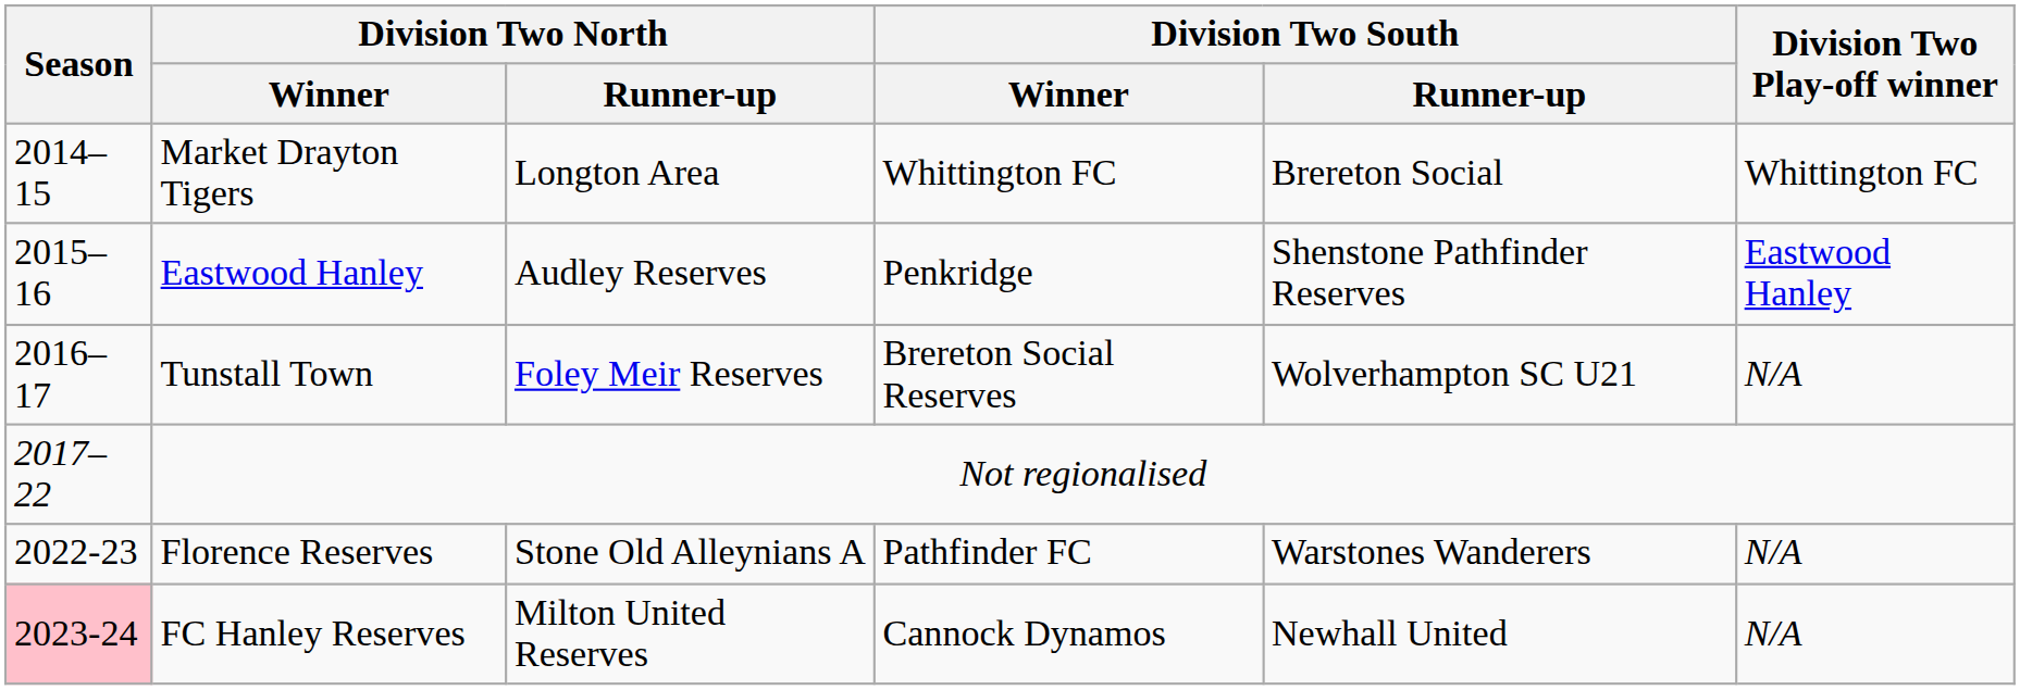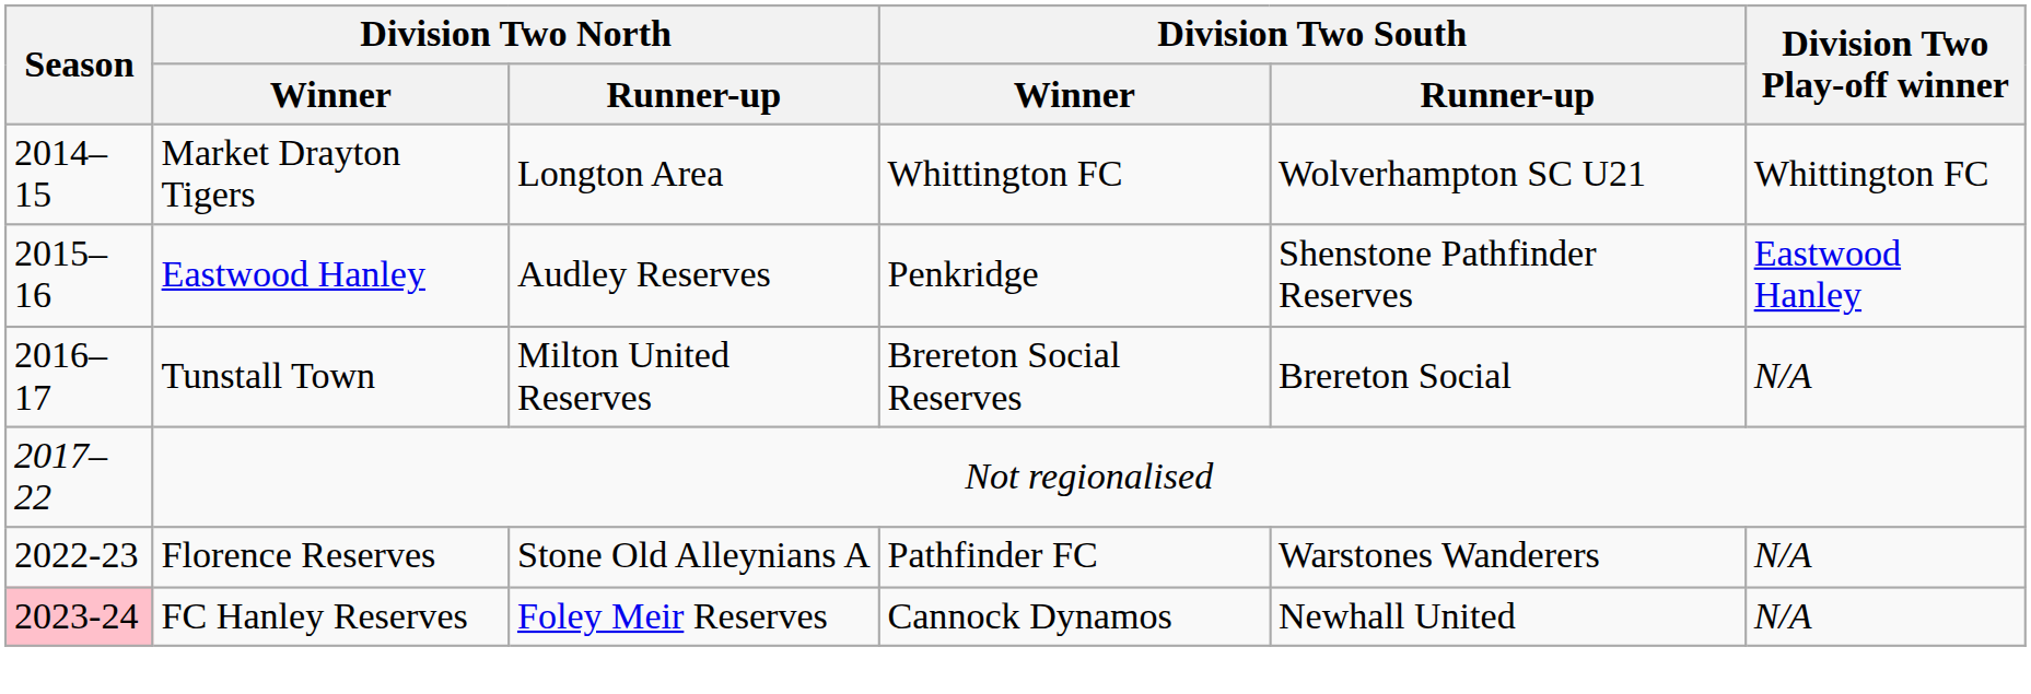Market Drayton Tigers | Division Two South / Runner-up: Brereton Social -> Wolverhampton SC U21
Tunstall Town | Division Two North / Runner-up: Foley Meir Reserves -> Milton United Reserves
Tunstall Town | Division Two South / Runner-up: Wolverhampton SC U21 -> Brereton Social
FC Hanley Reserves | Division Two North / Runner-up: Milton United Reserves -> Foley Meir Reserves
